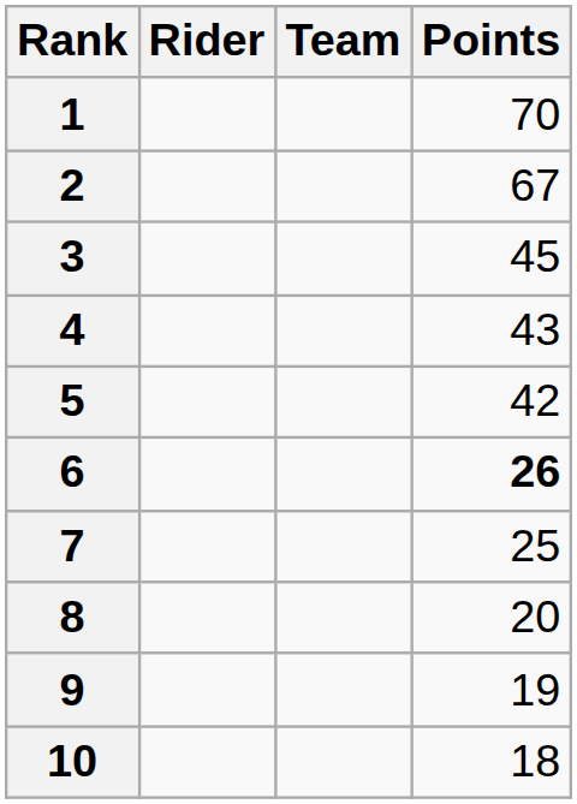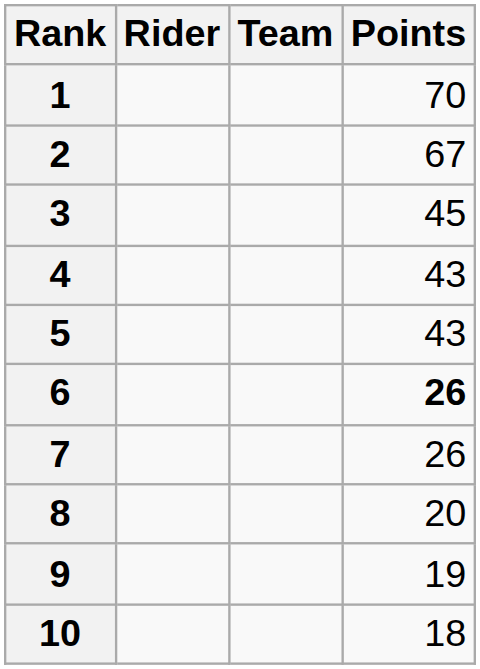5 | Points: 42 -> 43
7 | Points: 25 -> 26
